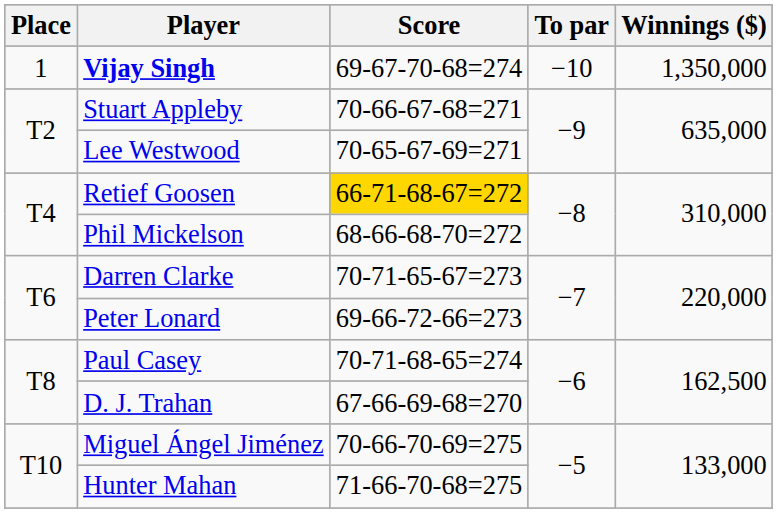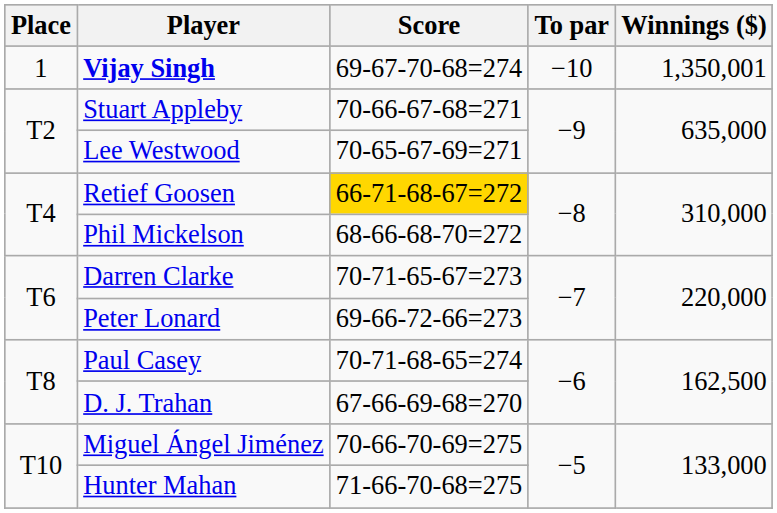Vijay Singh | Winnings ($): 1,350,000 -> 1,350,001
